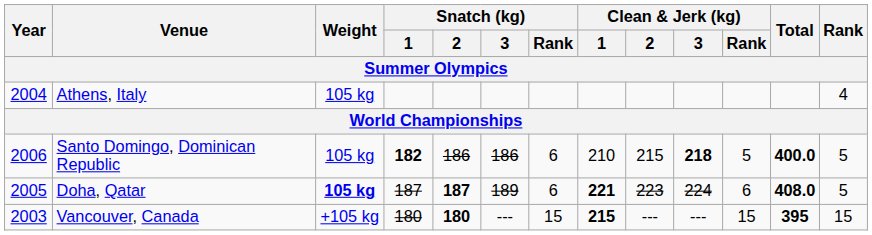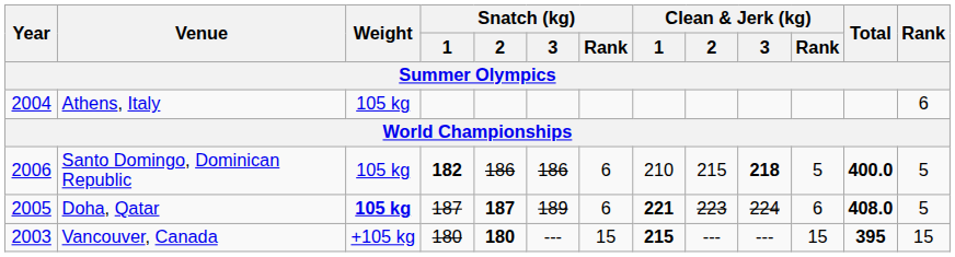Athens, Italy | Rank: 4 -> 6
